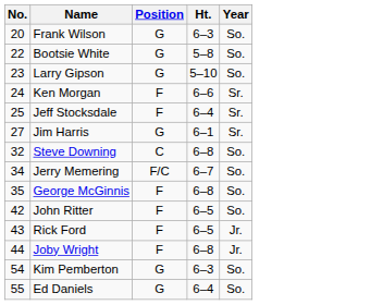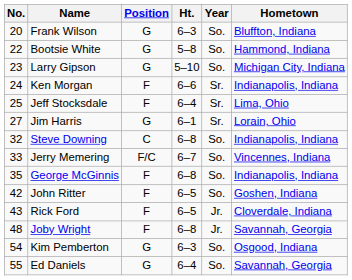+ column: Hometown | Bluffton, Indiana | Hammond, Indiana | Michigan City, Indiana | Indianapolis, Indiana | Lima, Ohio | Lorain, Ohio | Indianapolis, Indiana | Vincennes, Indiana | Indianapolis, Indiana | Goshen, Indiana | Cloverdale, Indiana | Savannah, Georgia | Osgood, Indiana | Savannah, Georgia
Jerry Memering | No.: 34 -> 33
Joby Wright | No.: 44 -> 48
